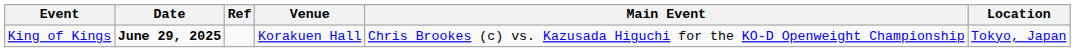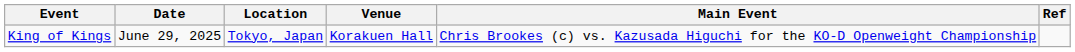columns swapped: Location <-> Ref
King of Kings | Date: bold -> normal
